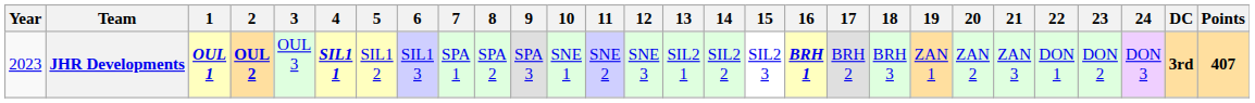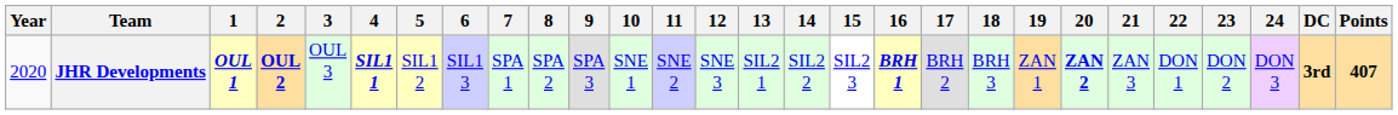JHR Developments | Year: 2023 -> 2020
JHR Developments | 20: normal -> bold
